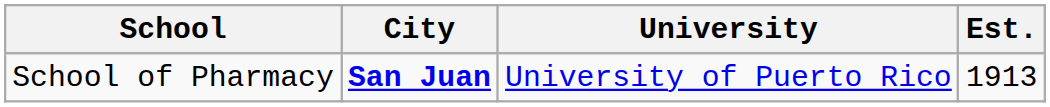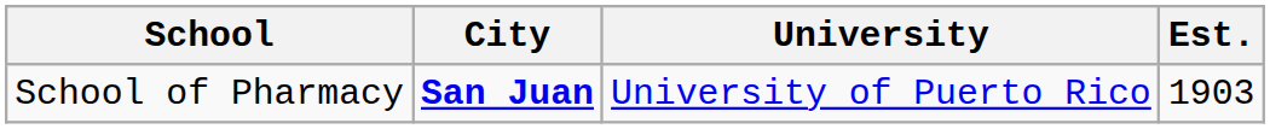School of Pharmacy | Est.: 1913 -> 1903
